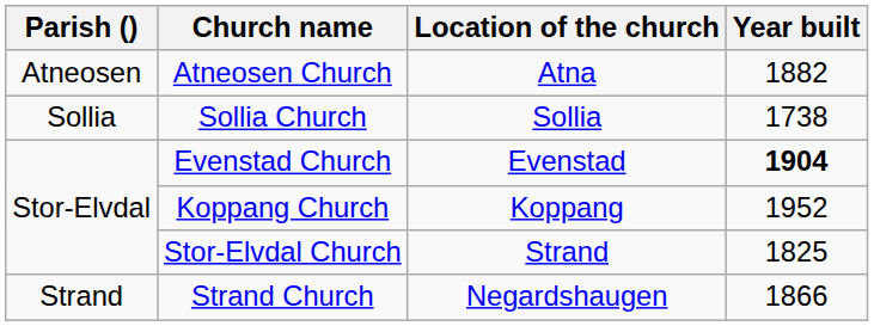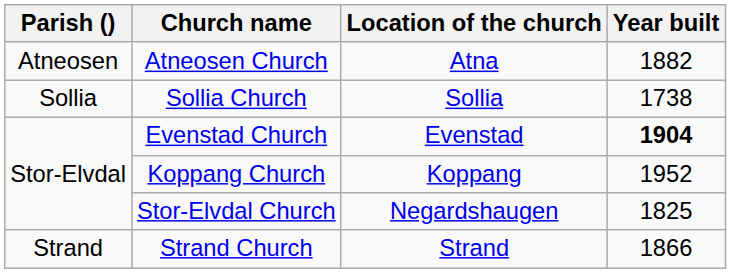Stor-Elvdal Church | Location of the church: Strand -> Negardshaugen
Strand Church | Location of the church: Negardshaugen -> Strand
